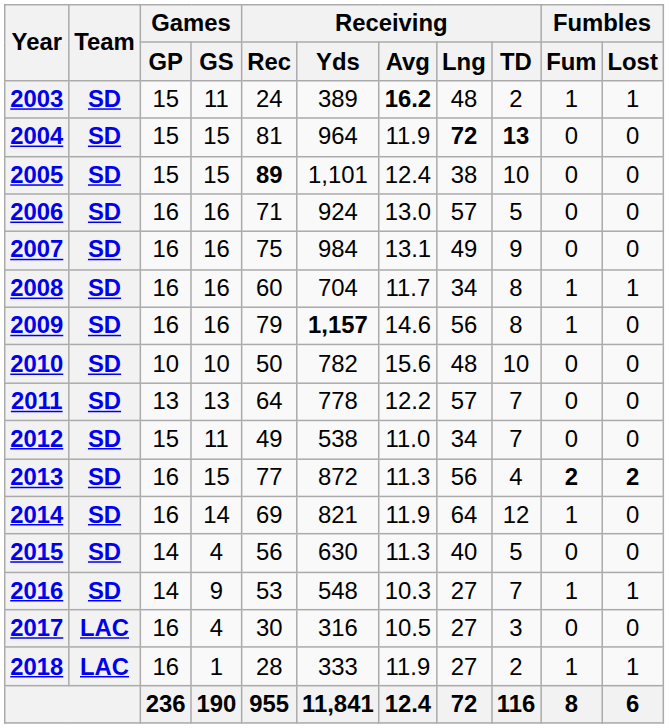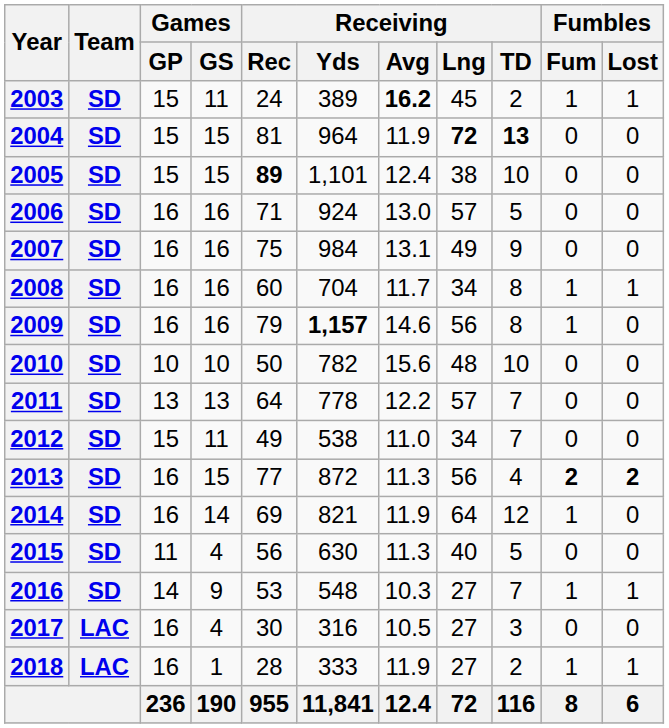2003 | Receiving / Lng: 48 -> 45
2015 | Games / GP: 14 -> 11
